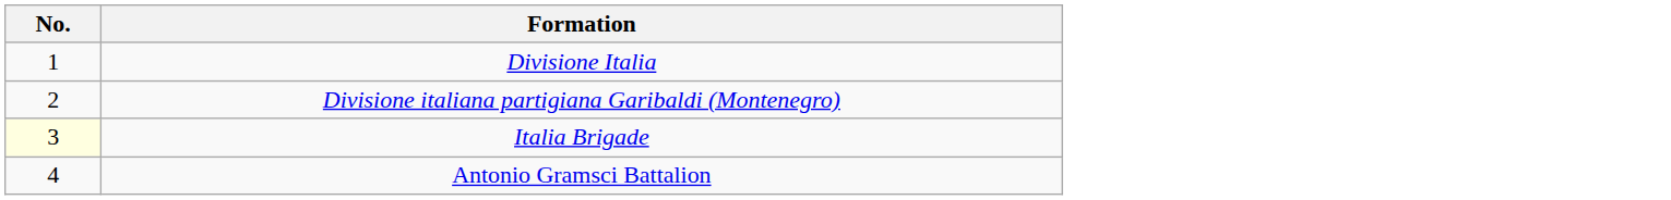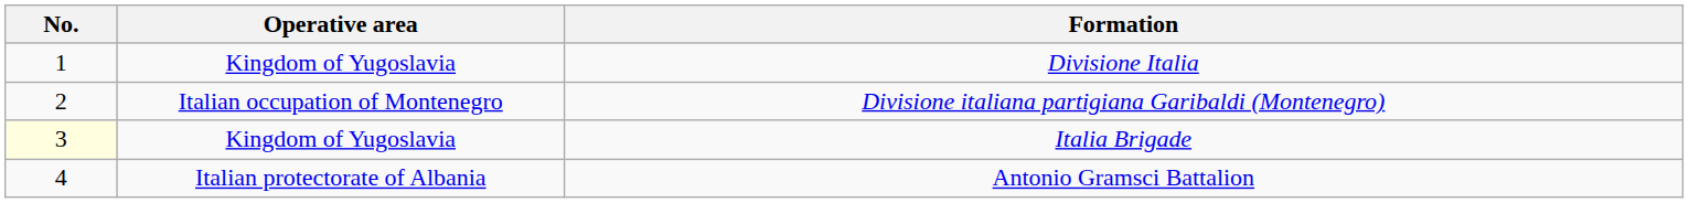+ column: Operative area | Kingdom of Yugoslavia | Italian occupation of Montenegro | Kingdom of Yugoslavia | Italian protectorate of Albania
